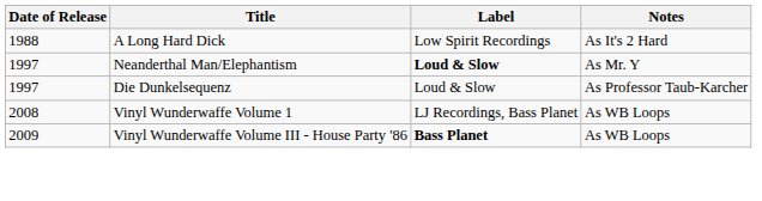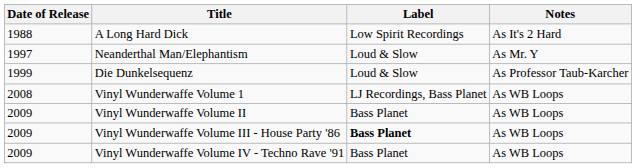Neanderthal Man/Elephantism | Label: bold -> normal
Die Dunkelsequenz | Date of Release: 1997 -> 1999
+ row: 2009 | Vinyl Wunderwaffe Volume II | Bass Planet | As WB Loops
+ row: 2009 | Vinyl Wunderwaffe Volume IV - Techno Rave '91 | Bass Planet | As WB Loops
